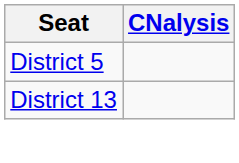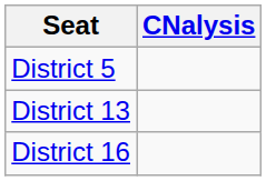+ row: District 16
